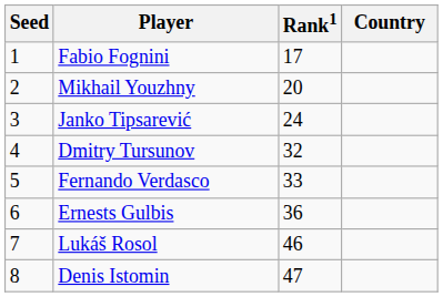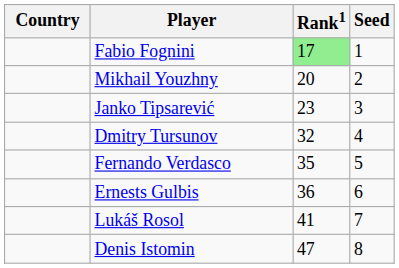columns swapped: Country <-> Seed
Fabio Fognini | Rank1: no background -> lightgreen background
Janko Tipsarević | Rank1: 24 -> 23
Fernando Verdasco | Rank1: 33 -> 35
Lukáš Rosol | Rank1: 46 -> 41
